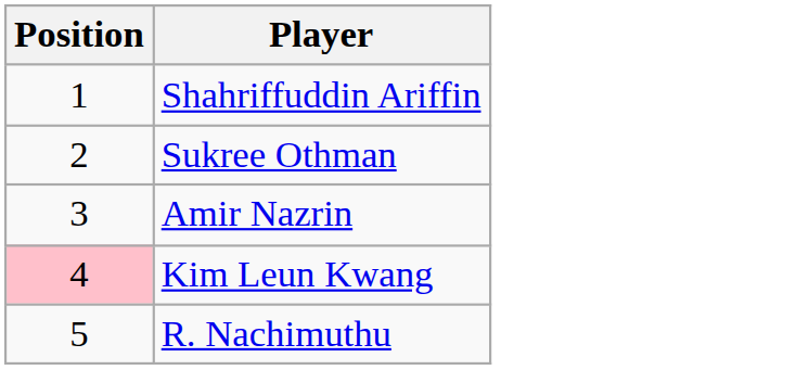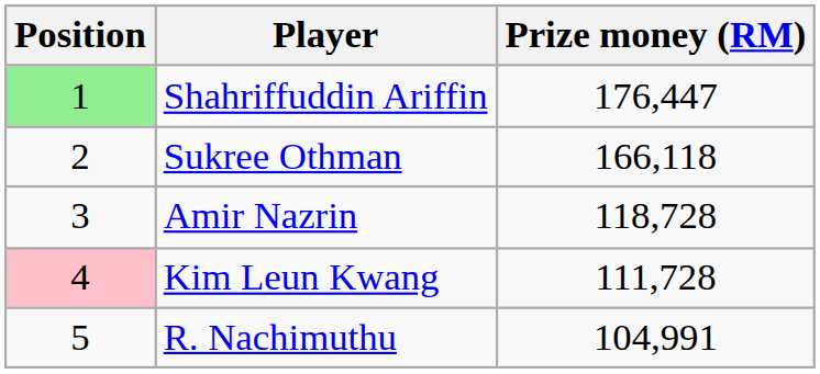+ column: Prize money (RM) | 176,447 | 166,118 | 118,728 | 111,728 | 104,991
Shahriffuddin Ariffin | Position: no background -> lightgreen background
